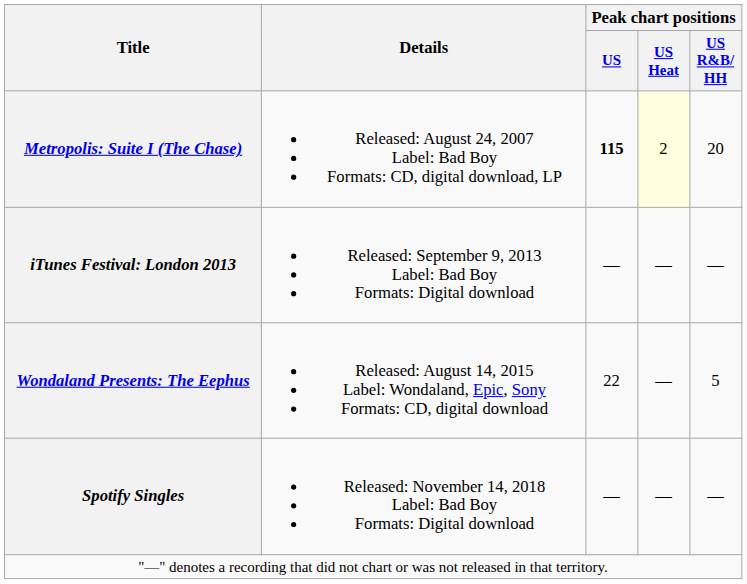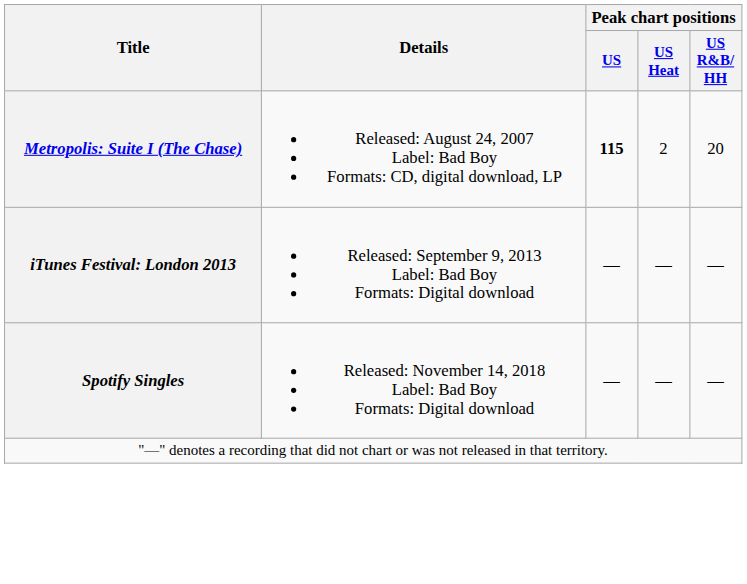Metropolis: Suite I (The Chase) | Peak chart positions / US Heat: lightyellow background -> no background
- row: Wondaland Presents: The Eephus | Released: August 14, 2015 Label: Wondaland, Epic, Sony Formats: CD, digital download | 22 | — | 5
